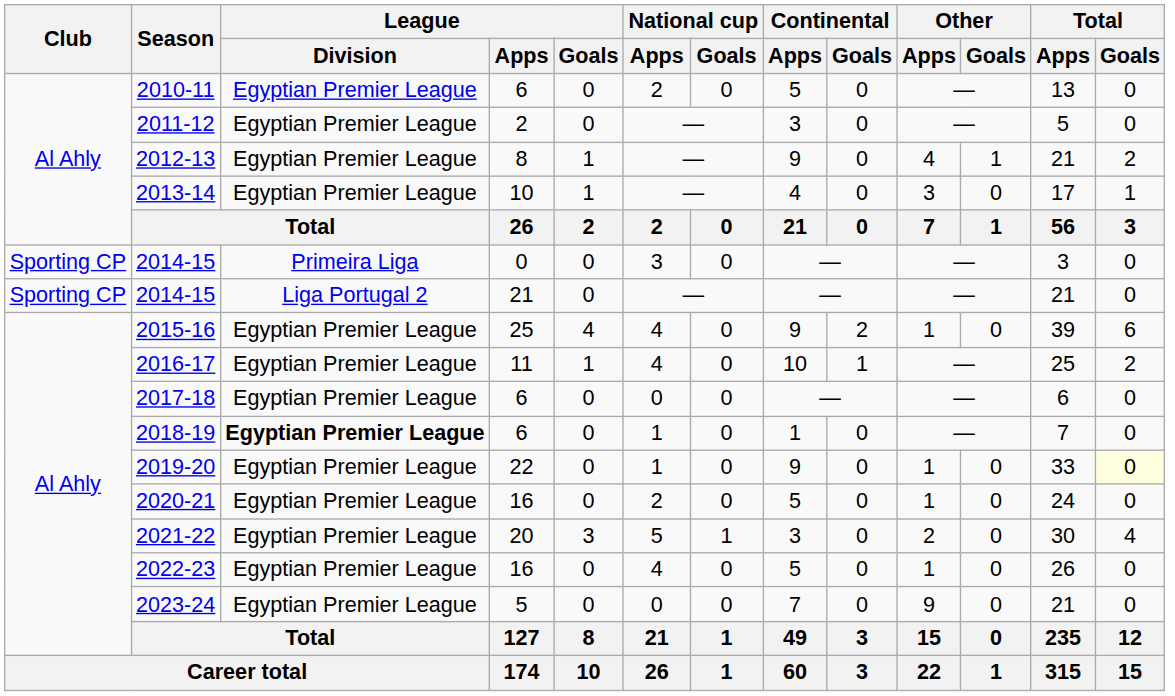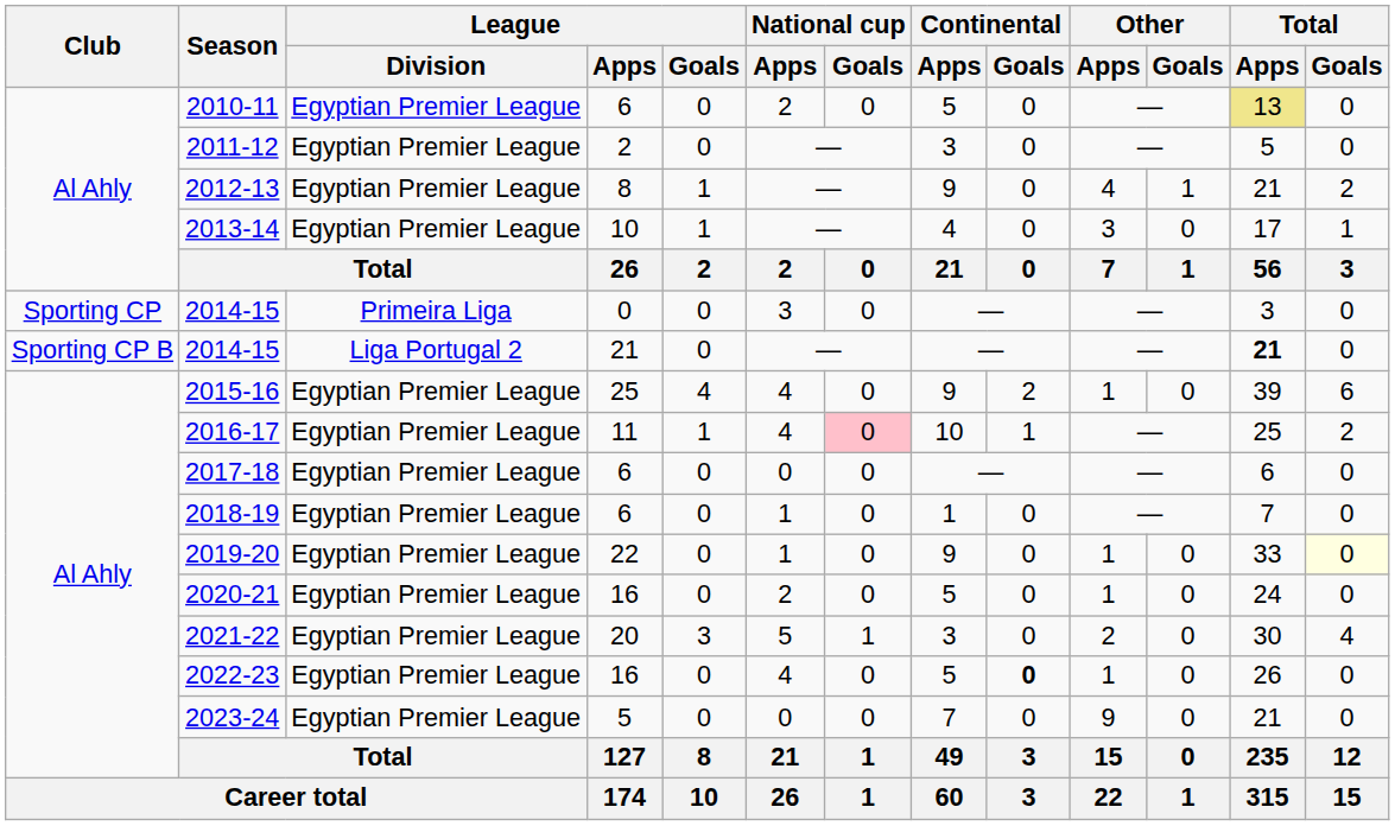2010-11 | Total / Apps: no background -> khaki background
2014-15 / 21 | Club: Sporting CP -> Sporting CP B
2014-15 / 21 | Total / Apps: normal -> bold
2016-17 | National cup / Goals: no background -> pink background
2018-19 | League / Division: bold -> normal
2022-23 | Continental / Goals: normal -> bold
